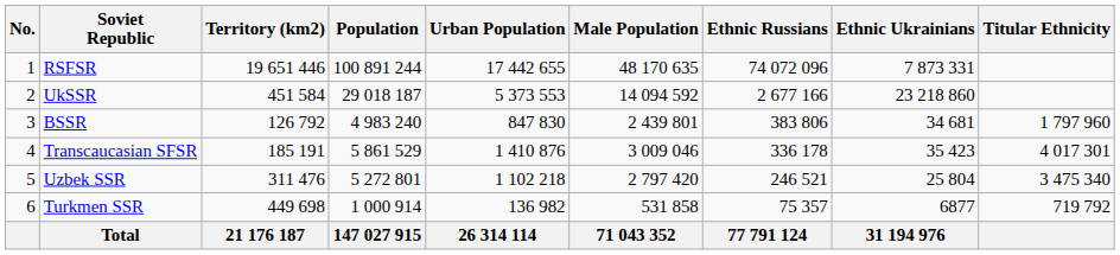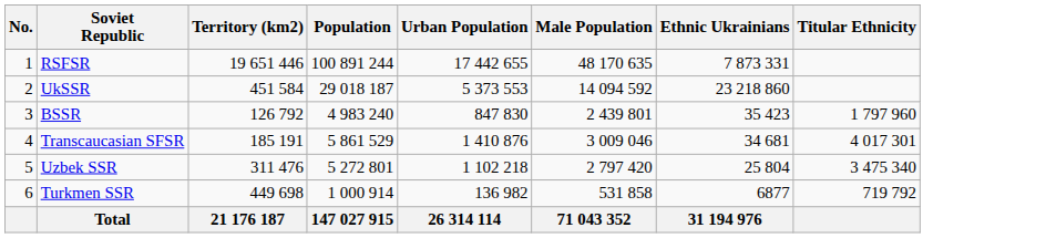- column: Ethnic Russians | 74 072 096 | 2 677 166 | 383 806 | 336 178 | 246 521 | 75 357 | 77 791 124
BSSR | Ethnic Ukrainians: 34 681 -> 35 423
Transcaucasian SFSR | Ethnic Ukrainians: 35 423 -> 34 681
